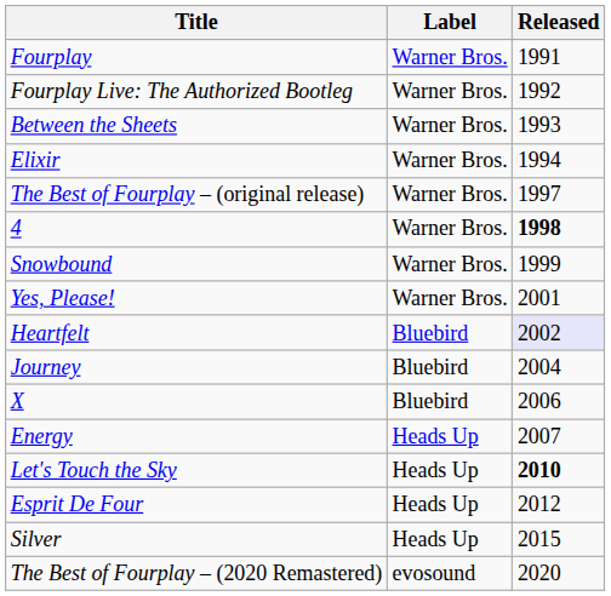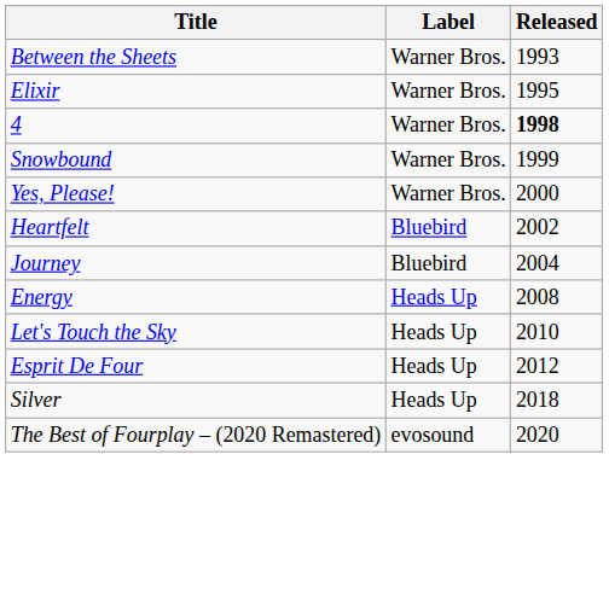- row: Fourplay | Warner Bros. | 1991
- row: Fourplay Live: The Authorized Bootleg | Warner Bros. | 1992
Elixir | Released: 1994 -> 1995
- row: The Best of Fourplay – (original release) | Warner Bros. | 1997
Yes, Please! | Released: 2001 -> 2000
Heartfelt | Released: lavender background -> no background
- row: X | Bluebird | 2006
Energy | Released: 2007 -> 2008
Let's Touch the Sky | Released: bold -> normal
Silver | Released: 2015 -> 2018
